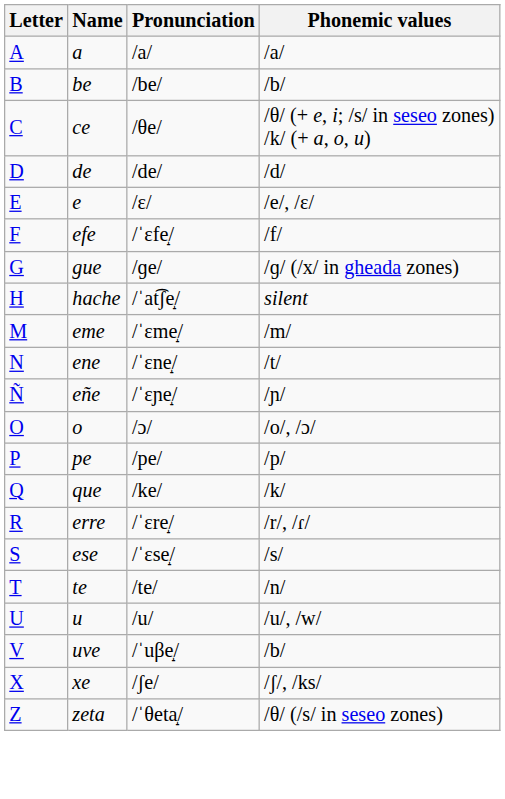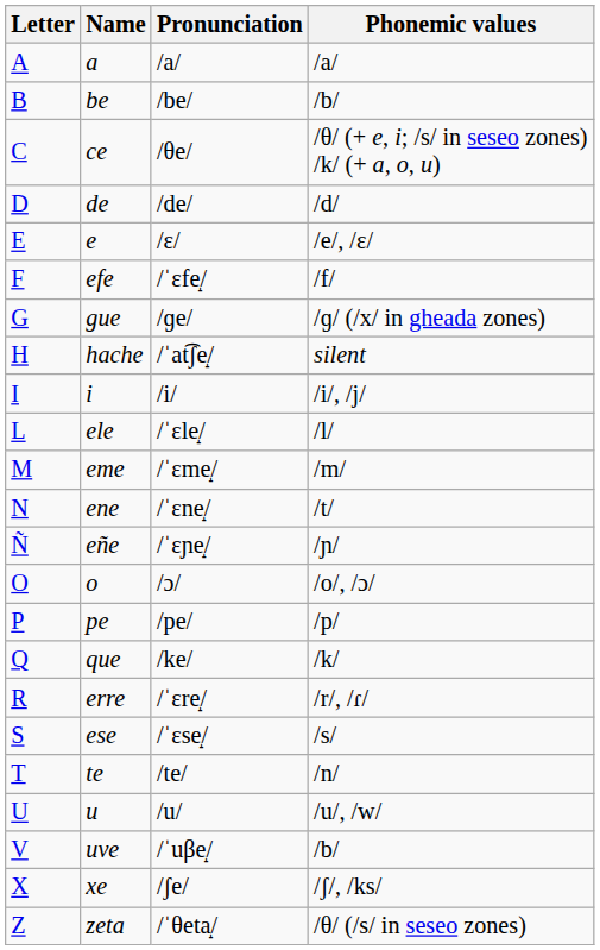+ row: I | i | /i/ | /i/, /j/
+ row: L | ele | /ˈɛle̝/ | /l/
